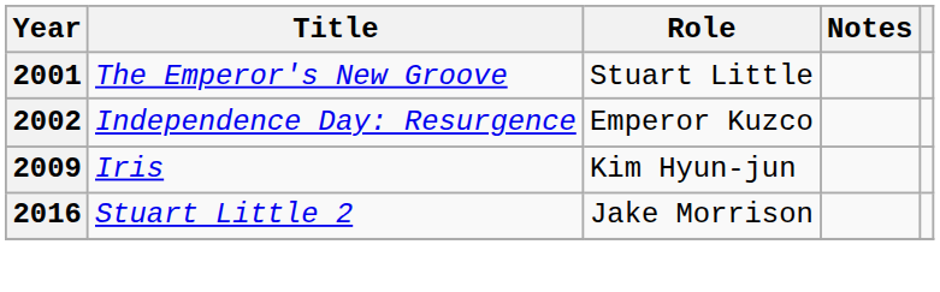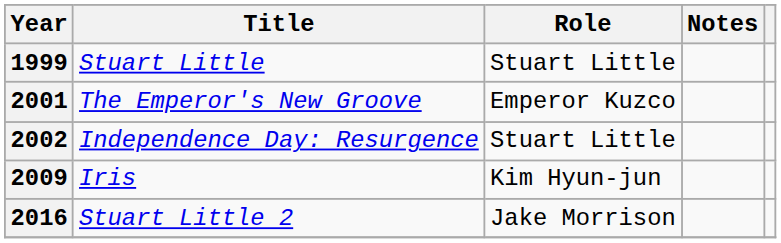+ row: 1999 | Stuart Little | Stuart Little
2001 | Role: Stuart Little -> Emperor Kuzco
2002 | Role: Emperor Kuzco -> Stuart Little
